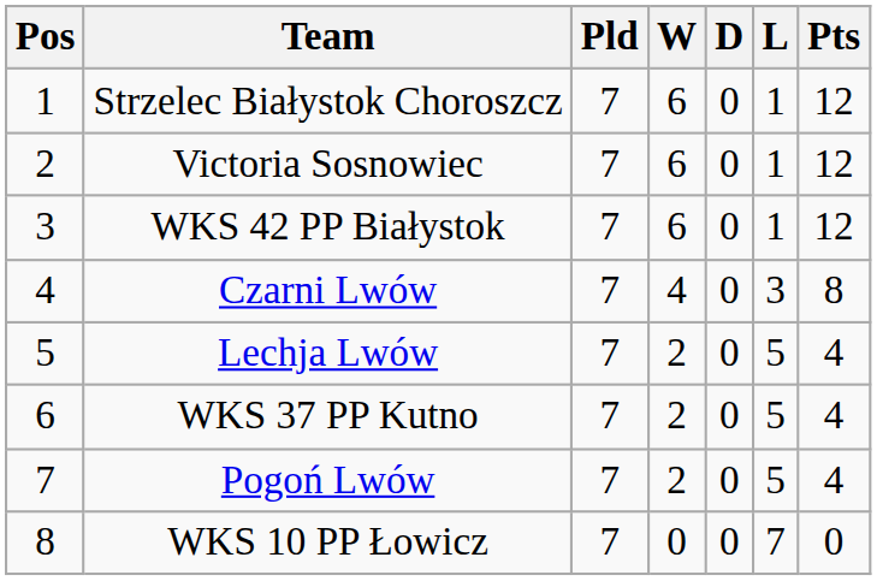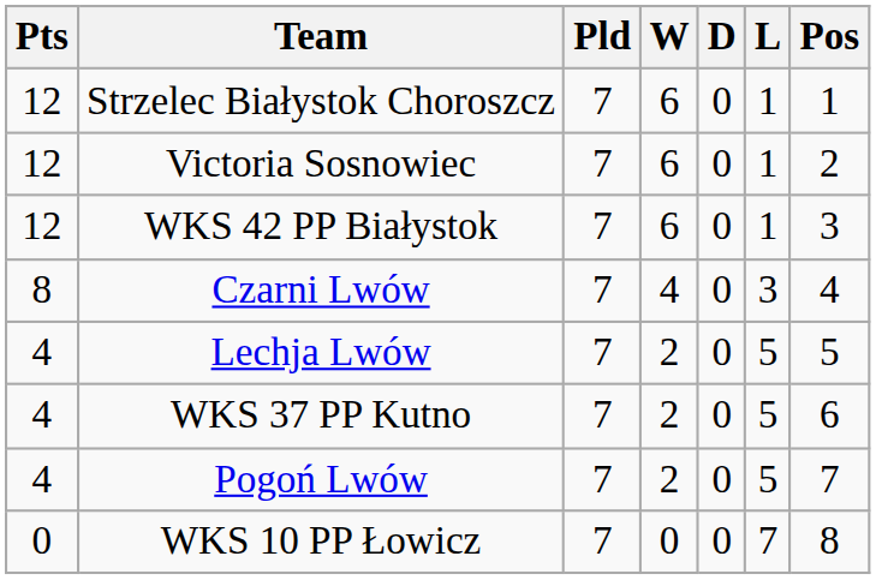columns swapped: Pos <-> Pts
